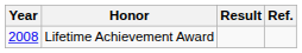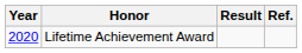Lifetime Achievement Award | Year: 2008 -> 2020
